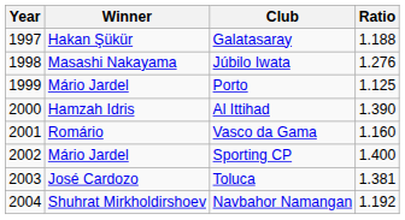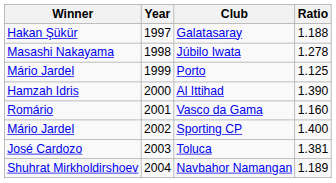columns swapped: Year <-> Winner
Júbilo Iwata | Ratio: 1.276 -> 1.278
Navbahor Namangan | Ratio: 1.192 -> 1.189
